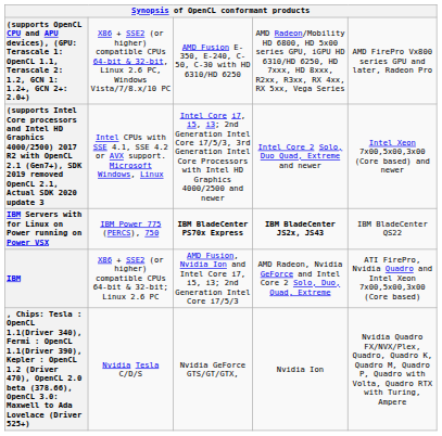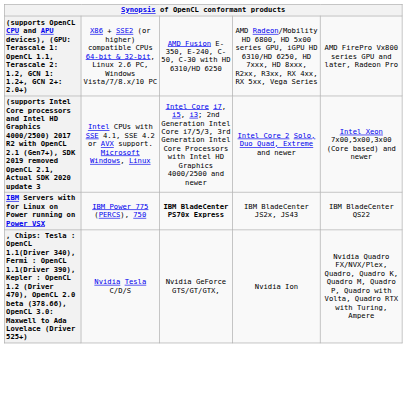IBM Servers with for Linux on Power running on Power VSX | column 4: bold -> normal
- row: IBM | X86 + SSE2 (or higher) compatible CPUs 64-bit & 32-bit; Linux 2.6 PC | AMD Fusion, Nvidia Ion and Intel Core i7, i5, i3; 2nd Generation Intel Core i7/5/3 | AMD Radeon, Nvidia GeForce and Intel Core 2 Solo, Duo, Quad, Extreme | ATI FirePro, Nvidia Quadro and Intel Xeon 7x00,5x00,3x00 (Core based)
